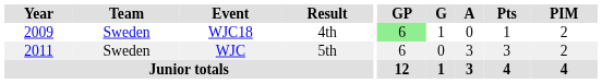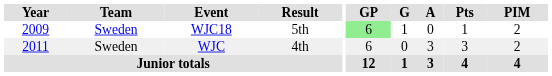WJC18 | Result: 4th -> 5th
WJC | Result: 5th -> 4th
